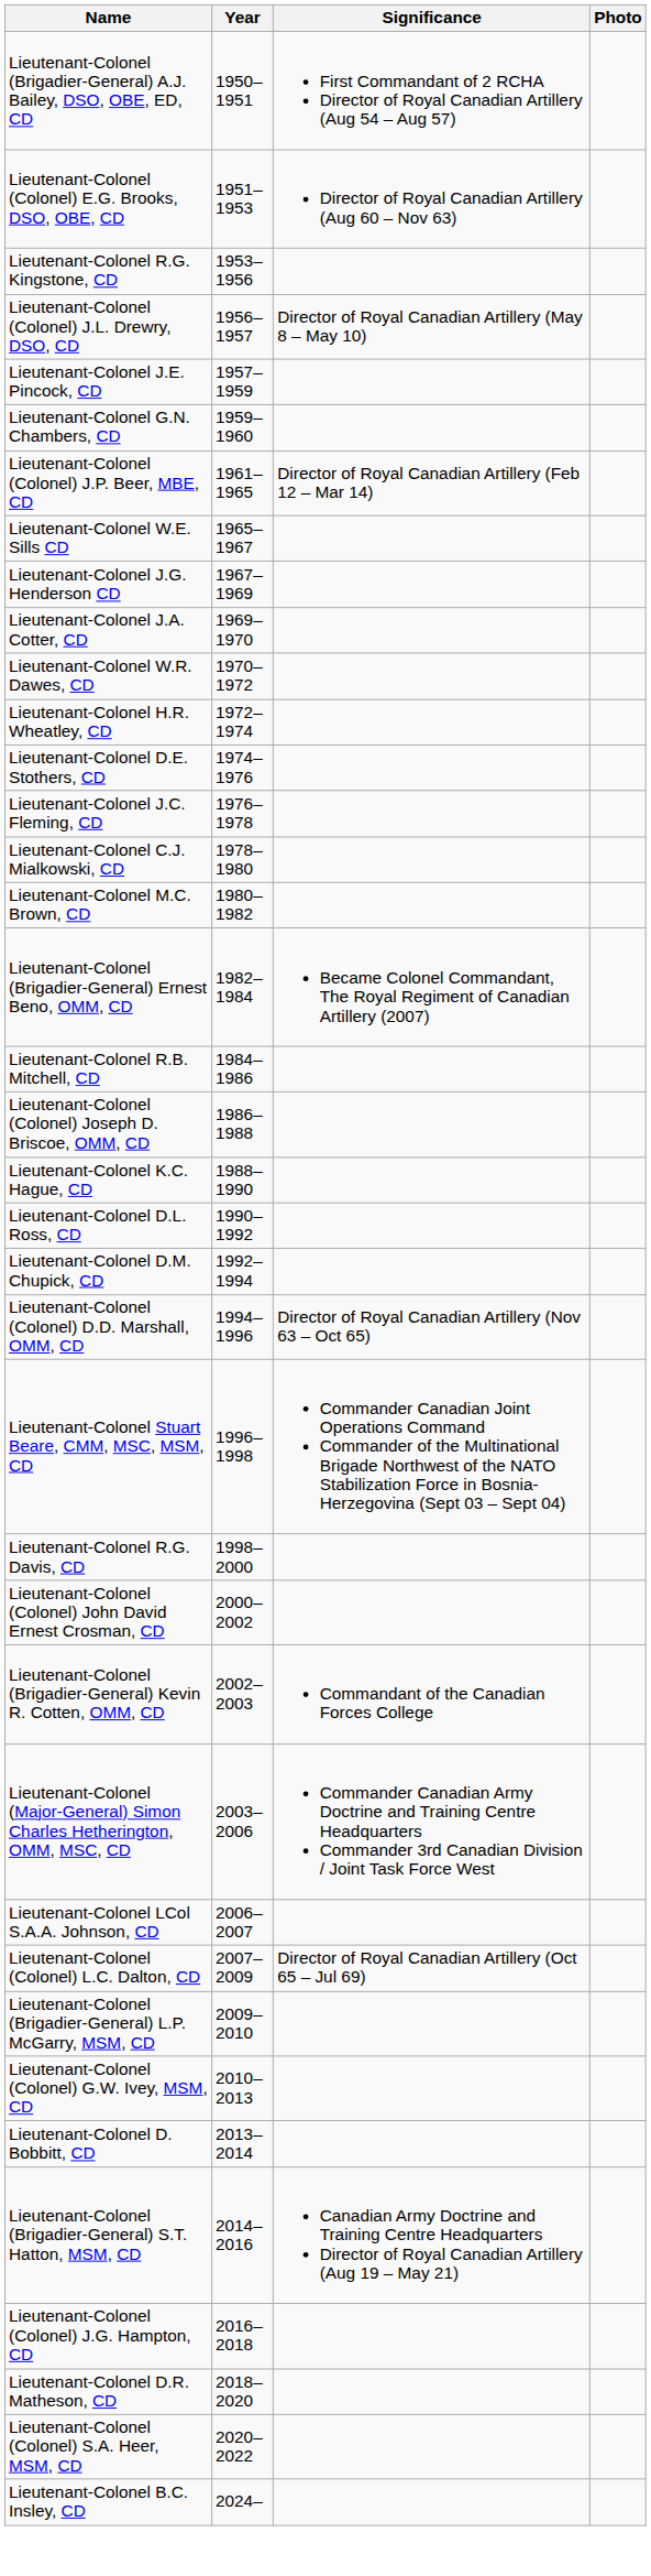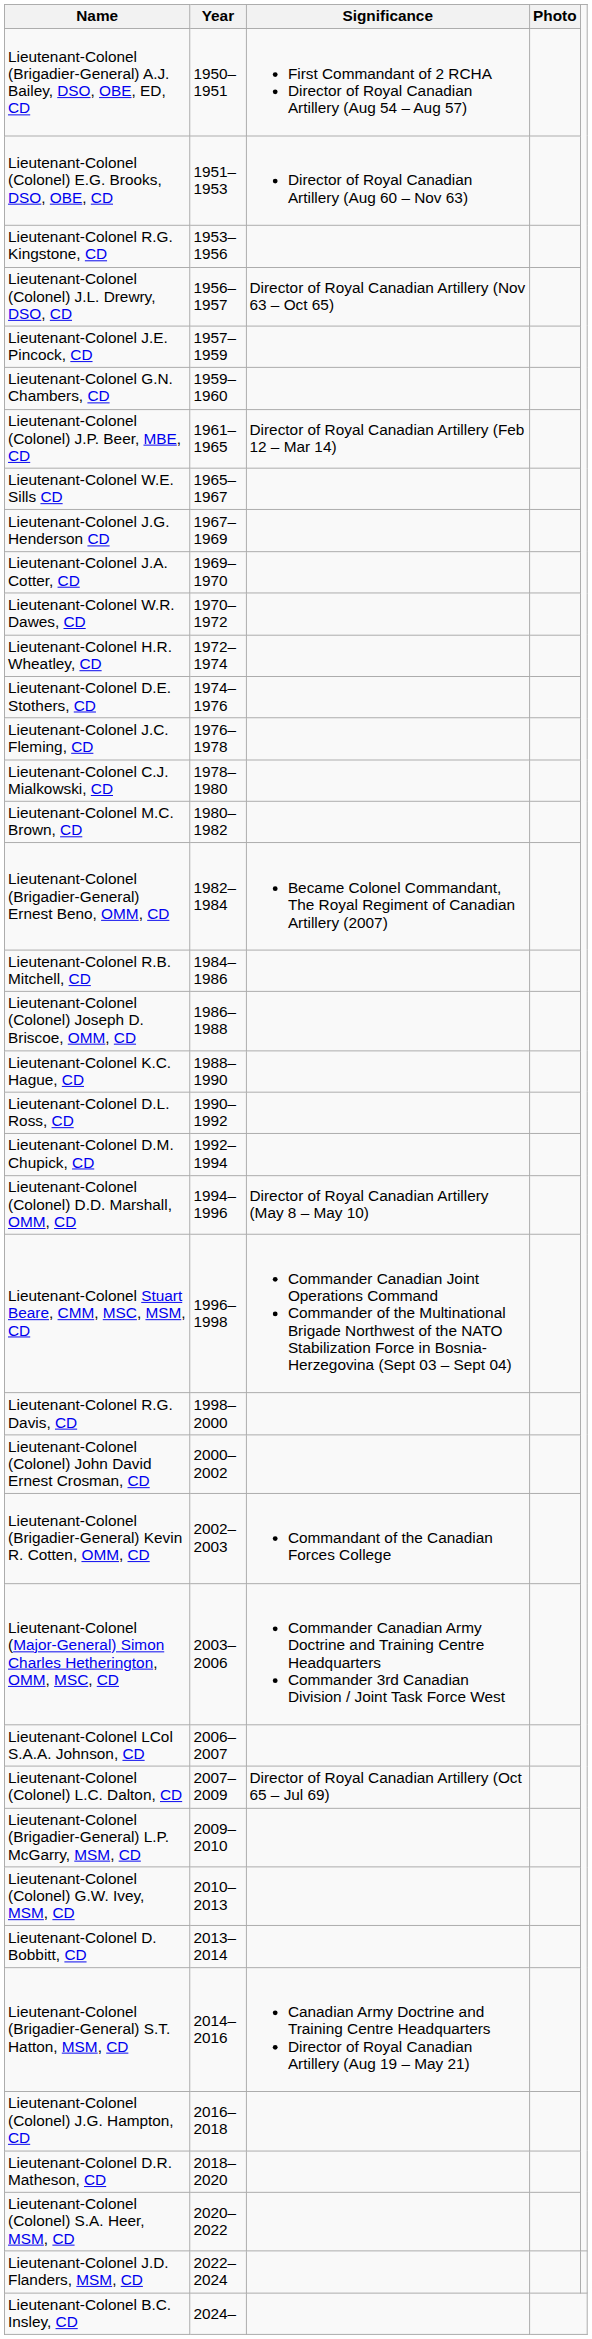Lieutenant-Colonel (Colonel) J.L. Drewry, DSO, CD | Significance: Director of Royal Canadian Artillery (May 8 – May 10) -> Director of Royal Canadian Artillery (Nov 63 – Oct 65)
Lieutenant-Colonel (Colonel) D.D. Marshall, OMM, CD | Significance: Director of Royal Canadian Artillery (Nov 63 – Oct 65) -> Director of Royal Canadian Artillery (May 8 – May 10)
+ row: Lieutenant-Colonel J.D. Flanders, MSM, CD | 2022–2024
